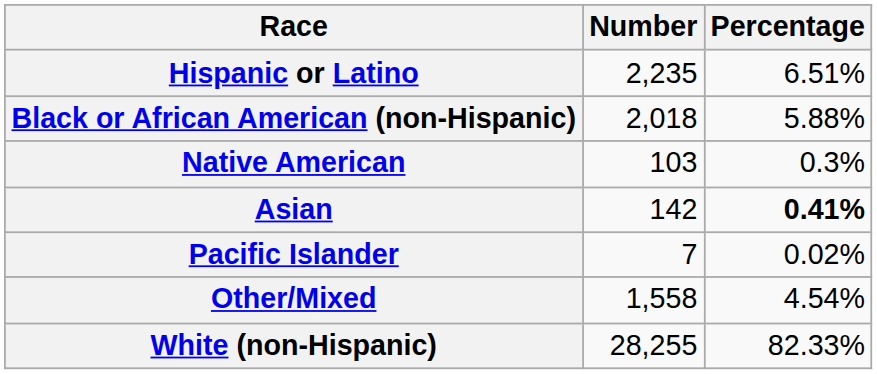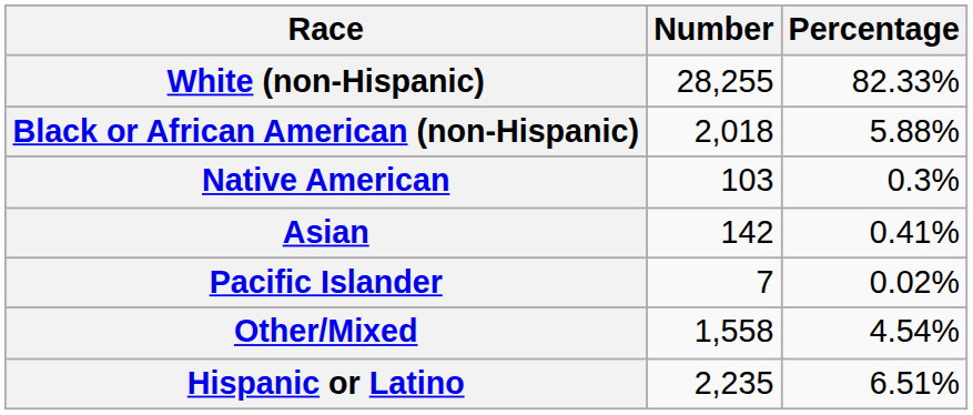rows swapped: White (non-Hispanic) <-> Hispanic or Latino
Asian | Percentage: bold -> normal
